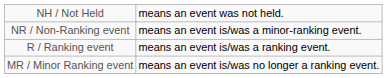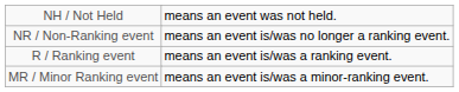NR / Non-Ranking event | column 5: means an event is/was a minor-ranking event. -> means an event is/was no longer a ranking event.
MR / Minor Ranking event | column 5: means an event is/was no longer a ranking event. -> means an event is/was a minor-ranking event.
